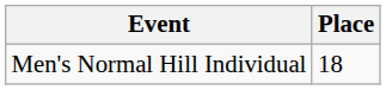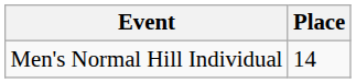Men's Normal Hill Individual | Place: 18 -> 14
